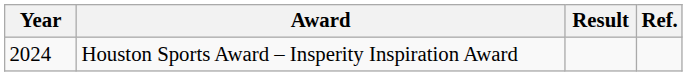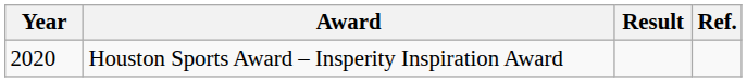Houston Sports Award – Insperity Inspiration Award | Year: 2024 -> 2020
